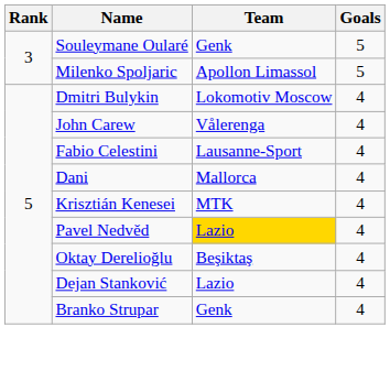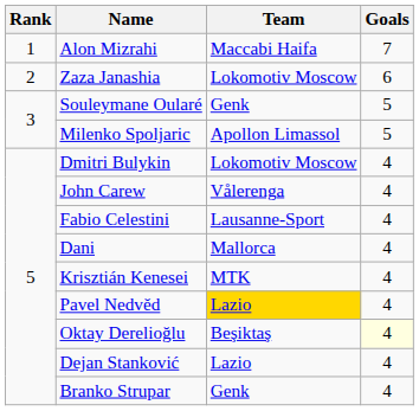+ row: 1 | Alon Mizrahi | Maccabi Haifa | 7
+ row: 2 | Zaza Janashia | Lokomotiv Moscow | 6
Oktay Derelioğlu | Goals: no background -> lightyellow background
